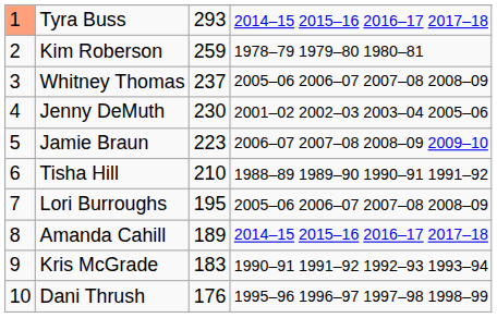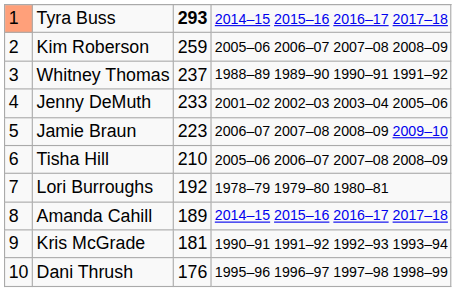Tyra Buss | column 3: normal -> bold
Kim Roberson | column 4: 1978–79 1979–80 1980–81 -> 2005–06 2006–07 2007–08 2008–09
Whitney Thomas | column 4: 2005–06 2006–07 2007–08 2008–09 -> 1988–89 1989–90 1990–91 1991–92
Jenny DeMuth | column 3: 230 -> 233
Tisha Hill | column 4: 1988–89 1989–90 1990–91 1991–92 -> 2005–06 2006–07 2007–08 2008–09
Lori Burroughs | column 3: 195 -> 192
Lori Burroughs | column 4: 2005–06 2006–07 2007–08 2008–09 -> 1978–79 1979–80 1980–81
Kris McGrade | column 3: 183 -> 181
